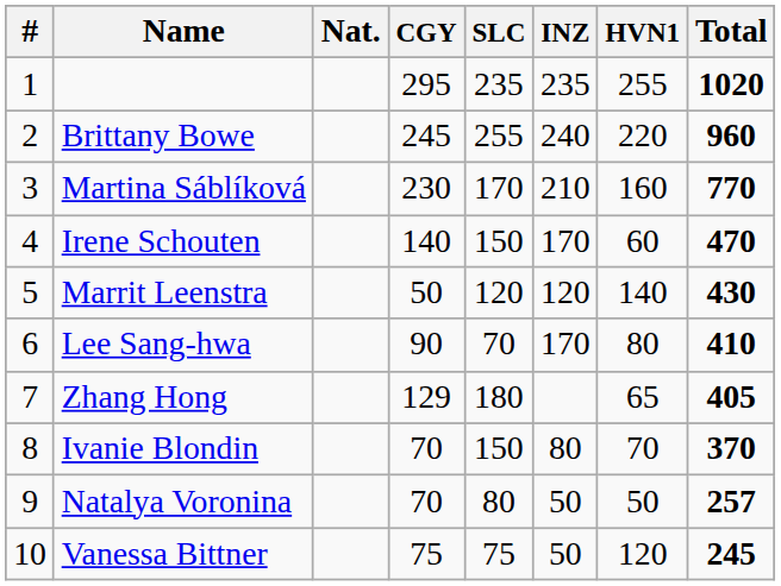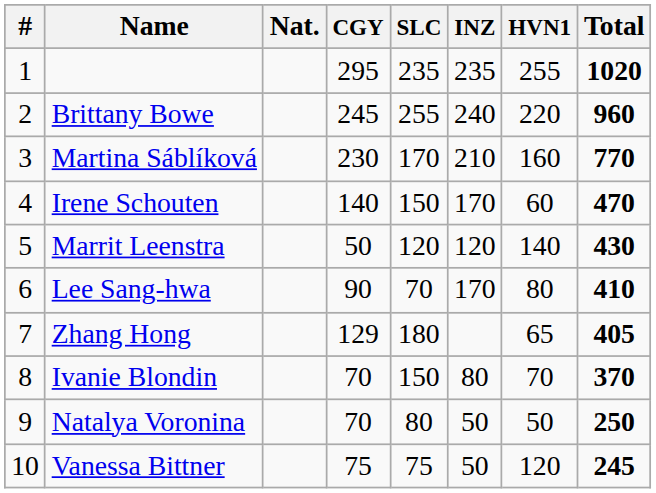Natalya Voronina | Total: 257 -> 250
